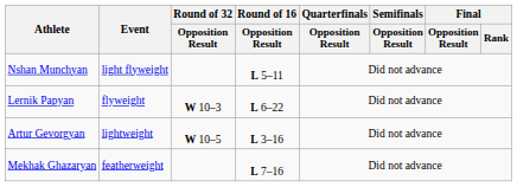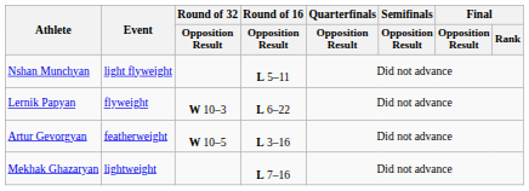Artur Gevorgyan | Event: lightweight -> featherweight
Mekhak Ghazaryan | Event: featherweight -> lightweight
